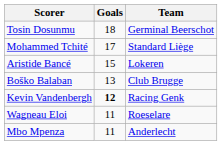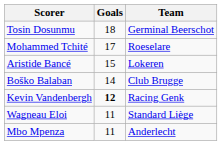Mohammed Tchité | Team: Standard Liège -> Roeselare
Boško Balaban | Goals: 13 -> 14
Wagneau Eloi | Team: Roeselare -> Standard Liège
